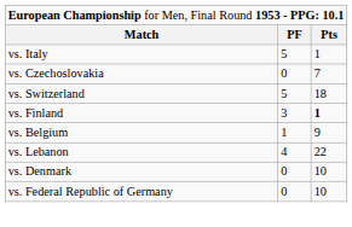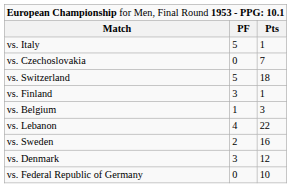vs. Finland | column 3: bold -> normal
vs. Belgium | column 3: 9 -> 3
+ row: vs. Sweden | 2 | 16
vs. Denmark | column 2: 0 -> 3
vs. Denmark | column 3: 10 -> 12
